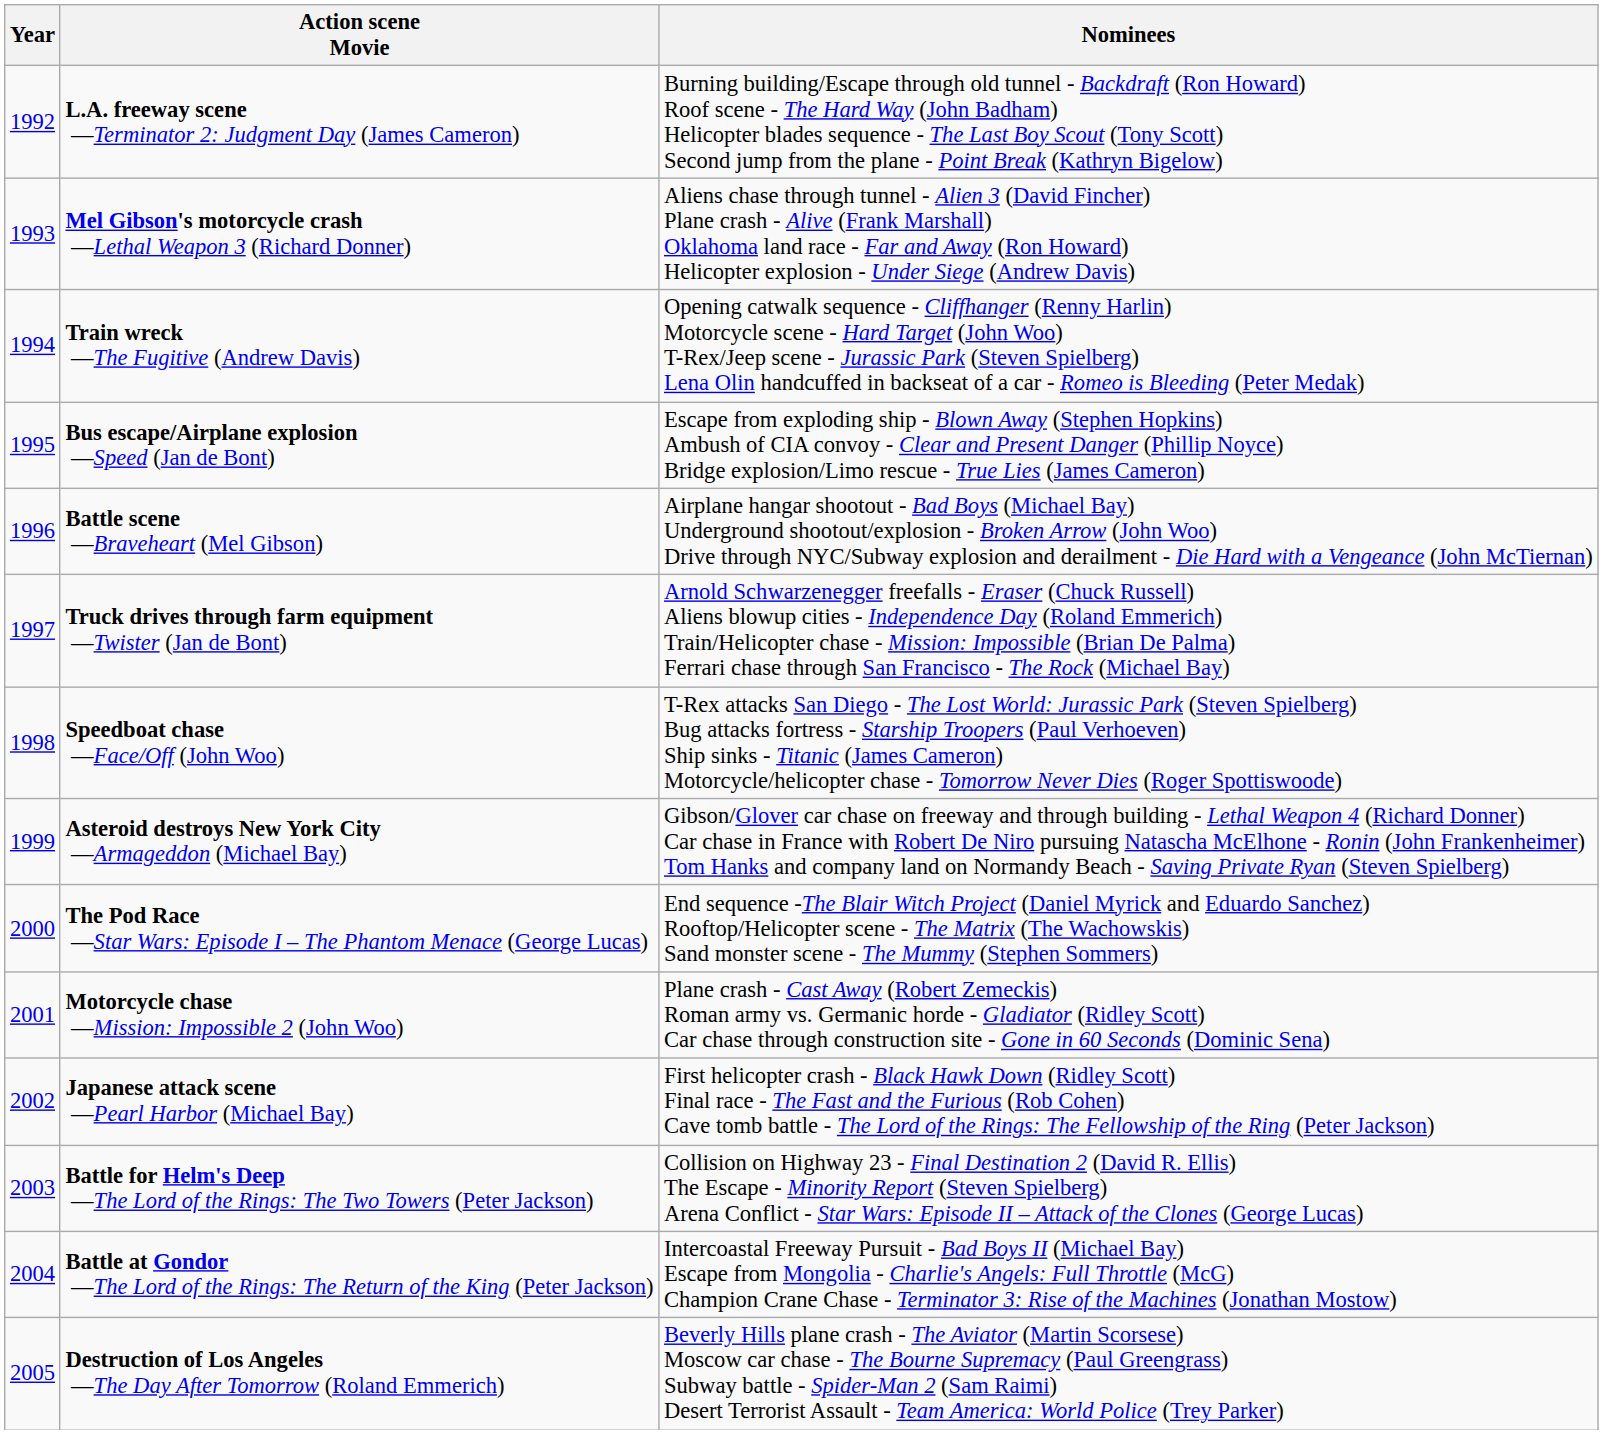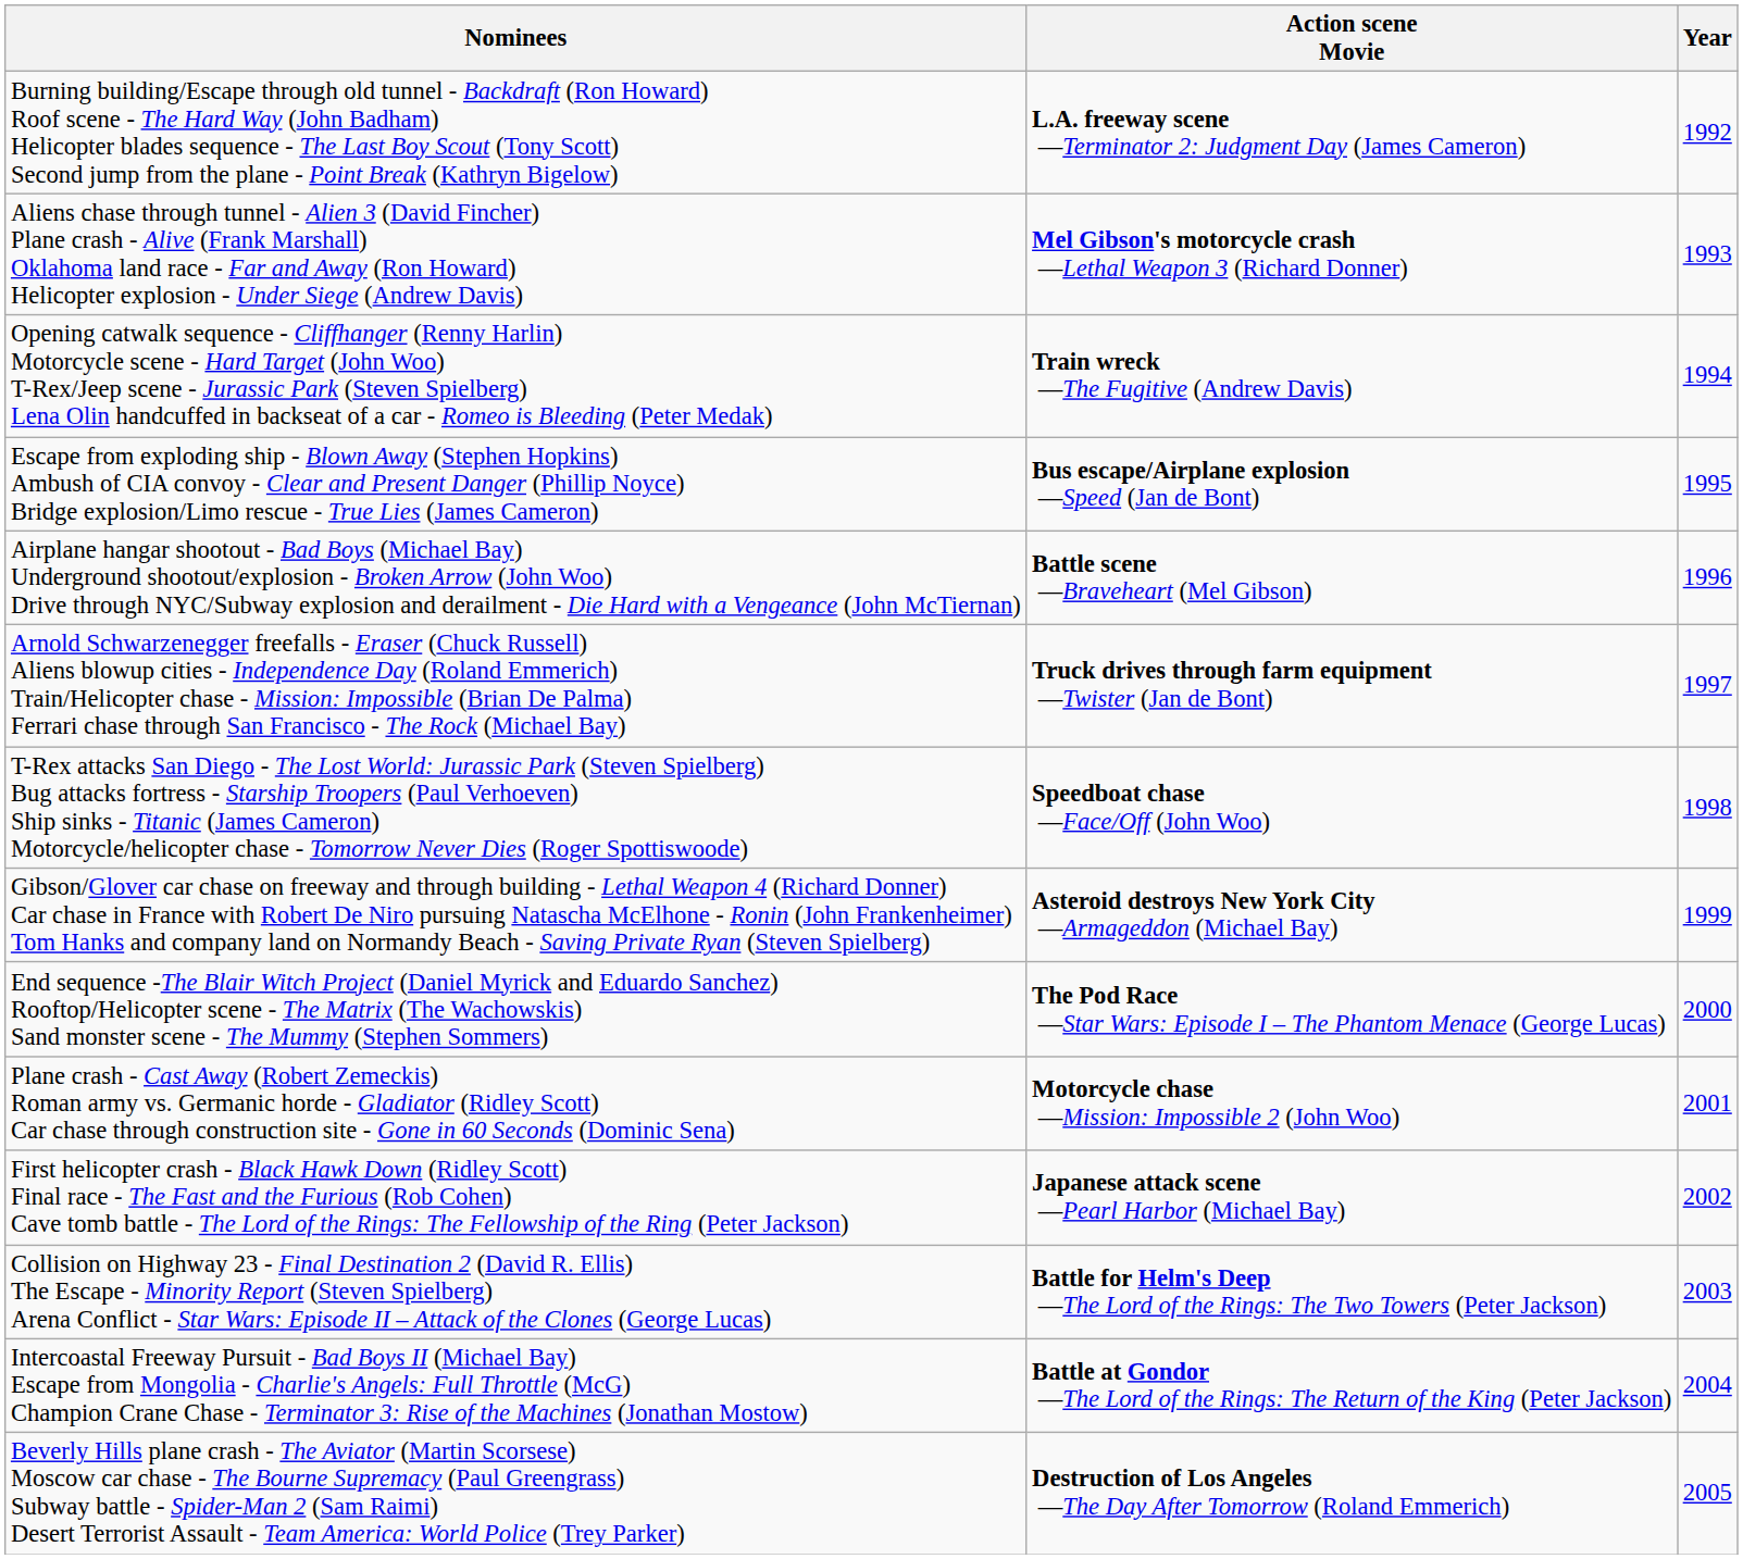columns swapped: Year <-> Nominees
